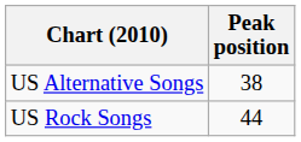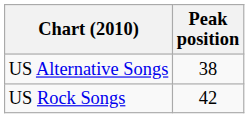US Rock Songs | Peak position: 44 -> 42
